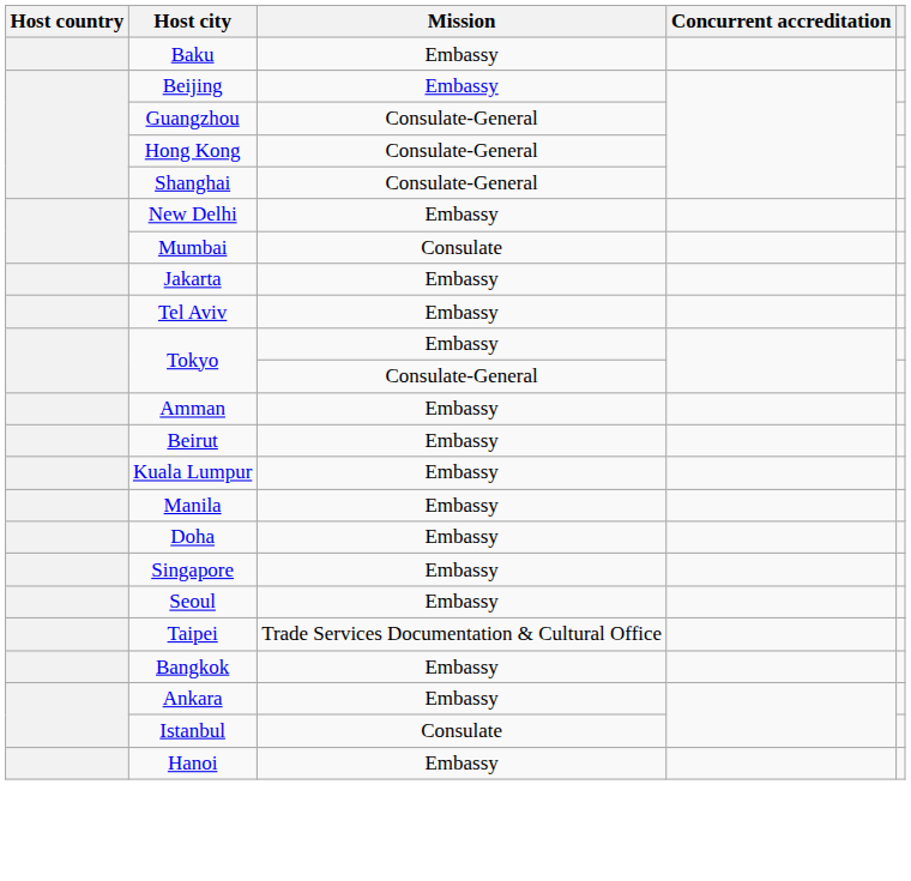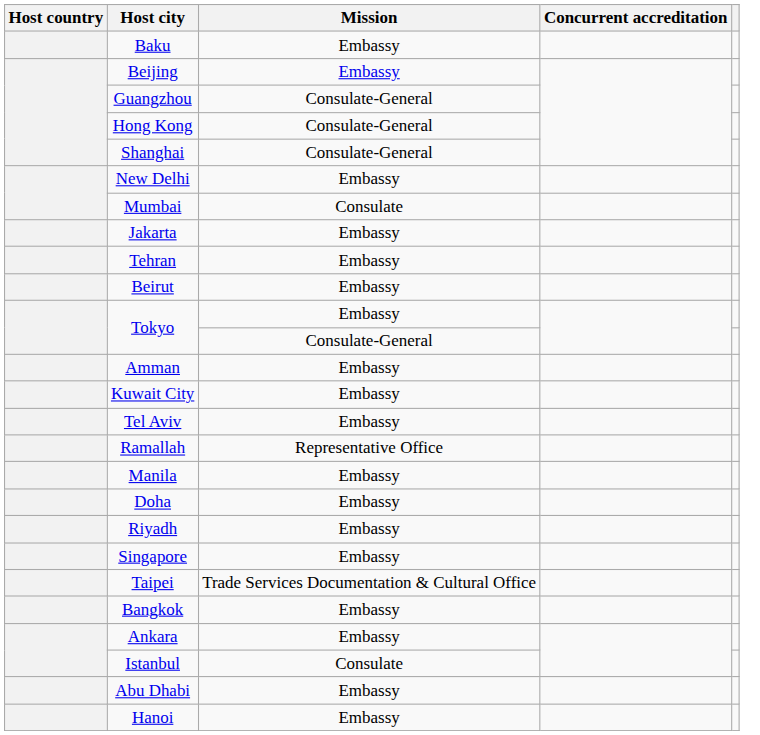+ row: Tehran | Embassy
rows swapped: Tel Aviv <-> Beirut
+ row: Kuwait City | Embassy
- row: Kuala Lumpur | Embassy
+ row: Ramallah | Representative Office
+ row: Riyadh | Embassy
- row: Seoul | Embassy
+ row: Abu Dhabi | Embassy
